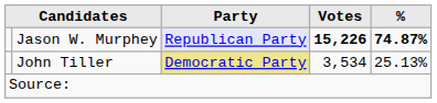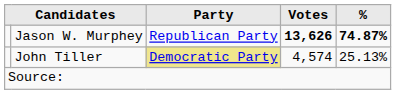Jason W. Murphey | Party: lavender background -> no background
Jason W. Murphey | Votes: 15,226 -> 13,626
John Tiller | Votes: 3,534 -> 4,574
